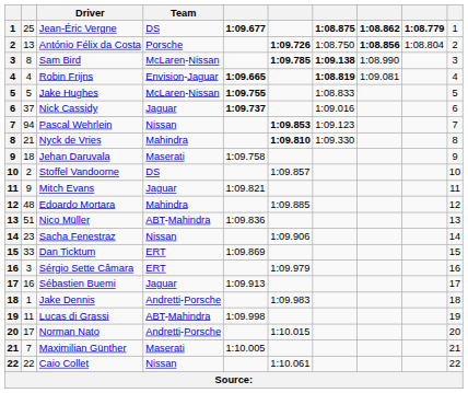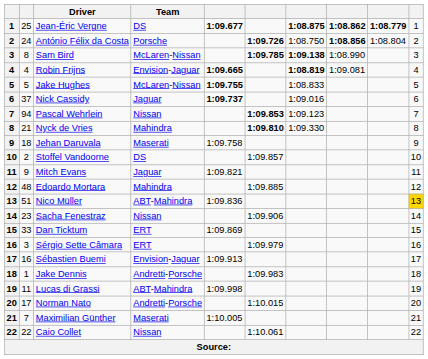António Félix da Costa | column 2: 13 -> 24
Nico Müller | column 10: no background -> gold background
Sébastien Buemi | Team: Jaguar -> Envision-Jaguar
